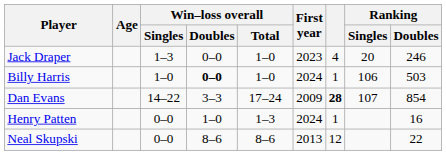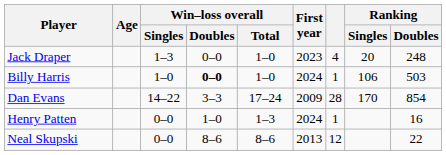Jack Draper | Ranking / Doubles: 246 -> 248
Dan Evans | column 7: bold -> normal
Dan Evans | Ranking / Singles: 107 -> 170
